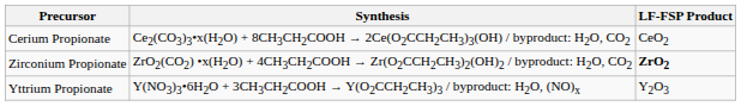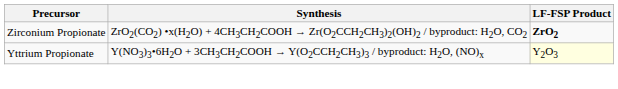- row: Cerium Propionate | Ce2(CO3)3•x(H2O) + 8CH3CH2COOH → 2Ce(O2CCH2CH3)3(OH) / byproduct: H2O, CO2 | CeO2
Yttrium Propionate | LF-FSP Product: no background -> lightyellow background
